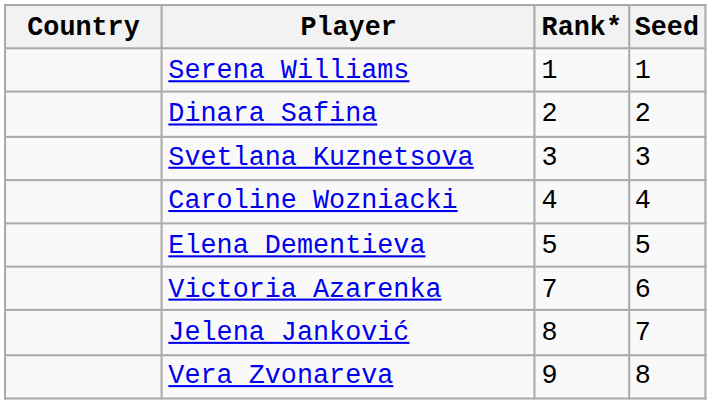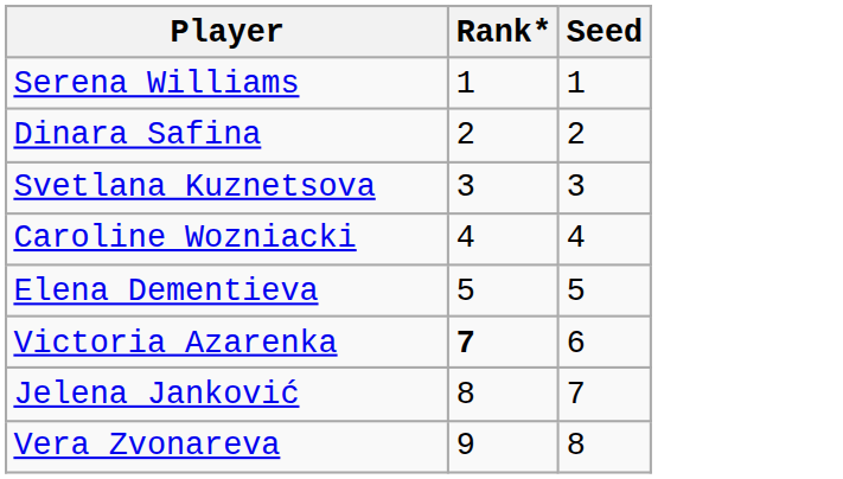- column: Country
Victoria Azarenka | Rank*: normal -> bold
